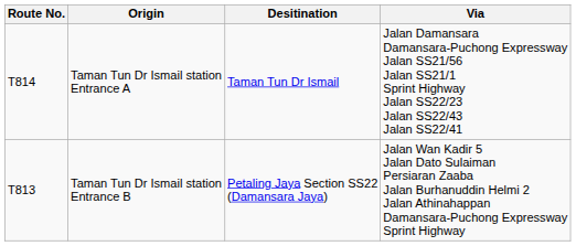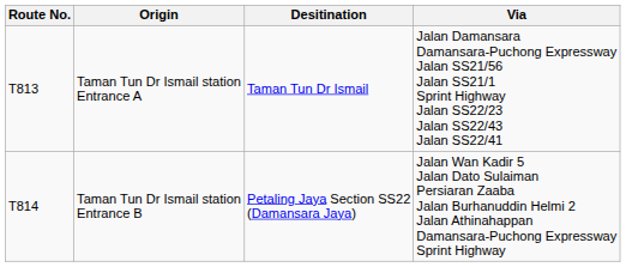Taman Tun Dr Ismail station Entrance A | Route No.: T814 -> T813
Taman Tun Dr Ismail station Entrance B | Route No.: T813 -> T814
